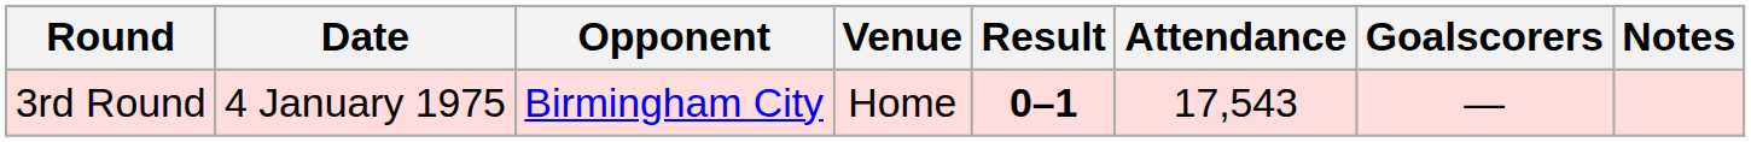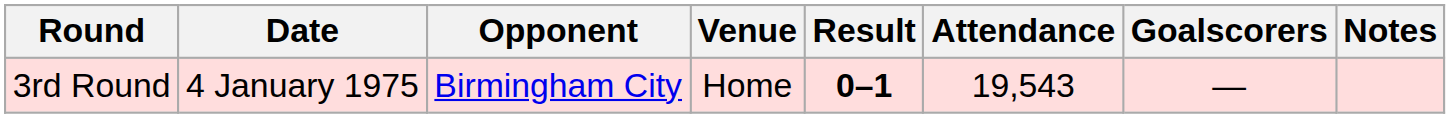3rd Round | Attendance: 17,543 -> 19,543
